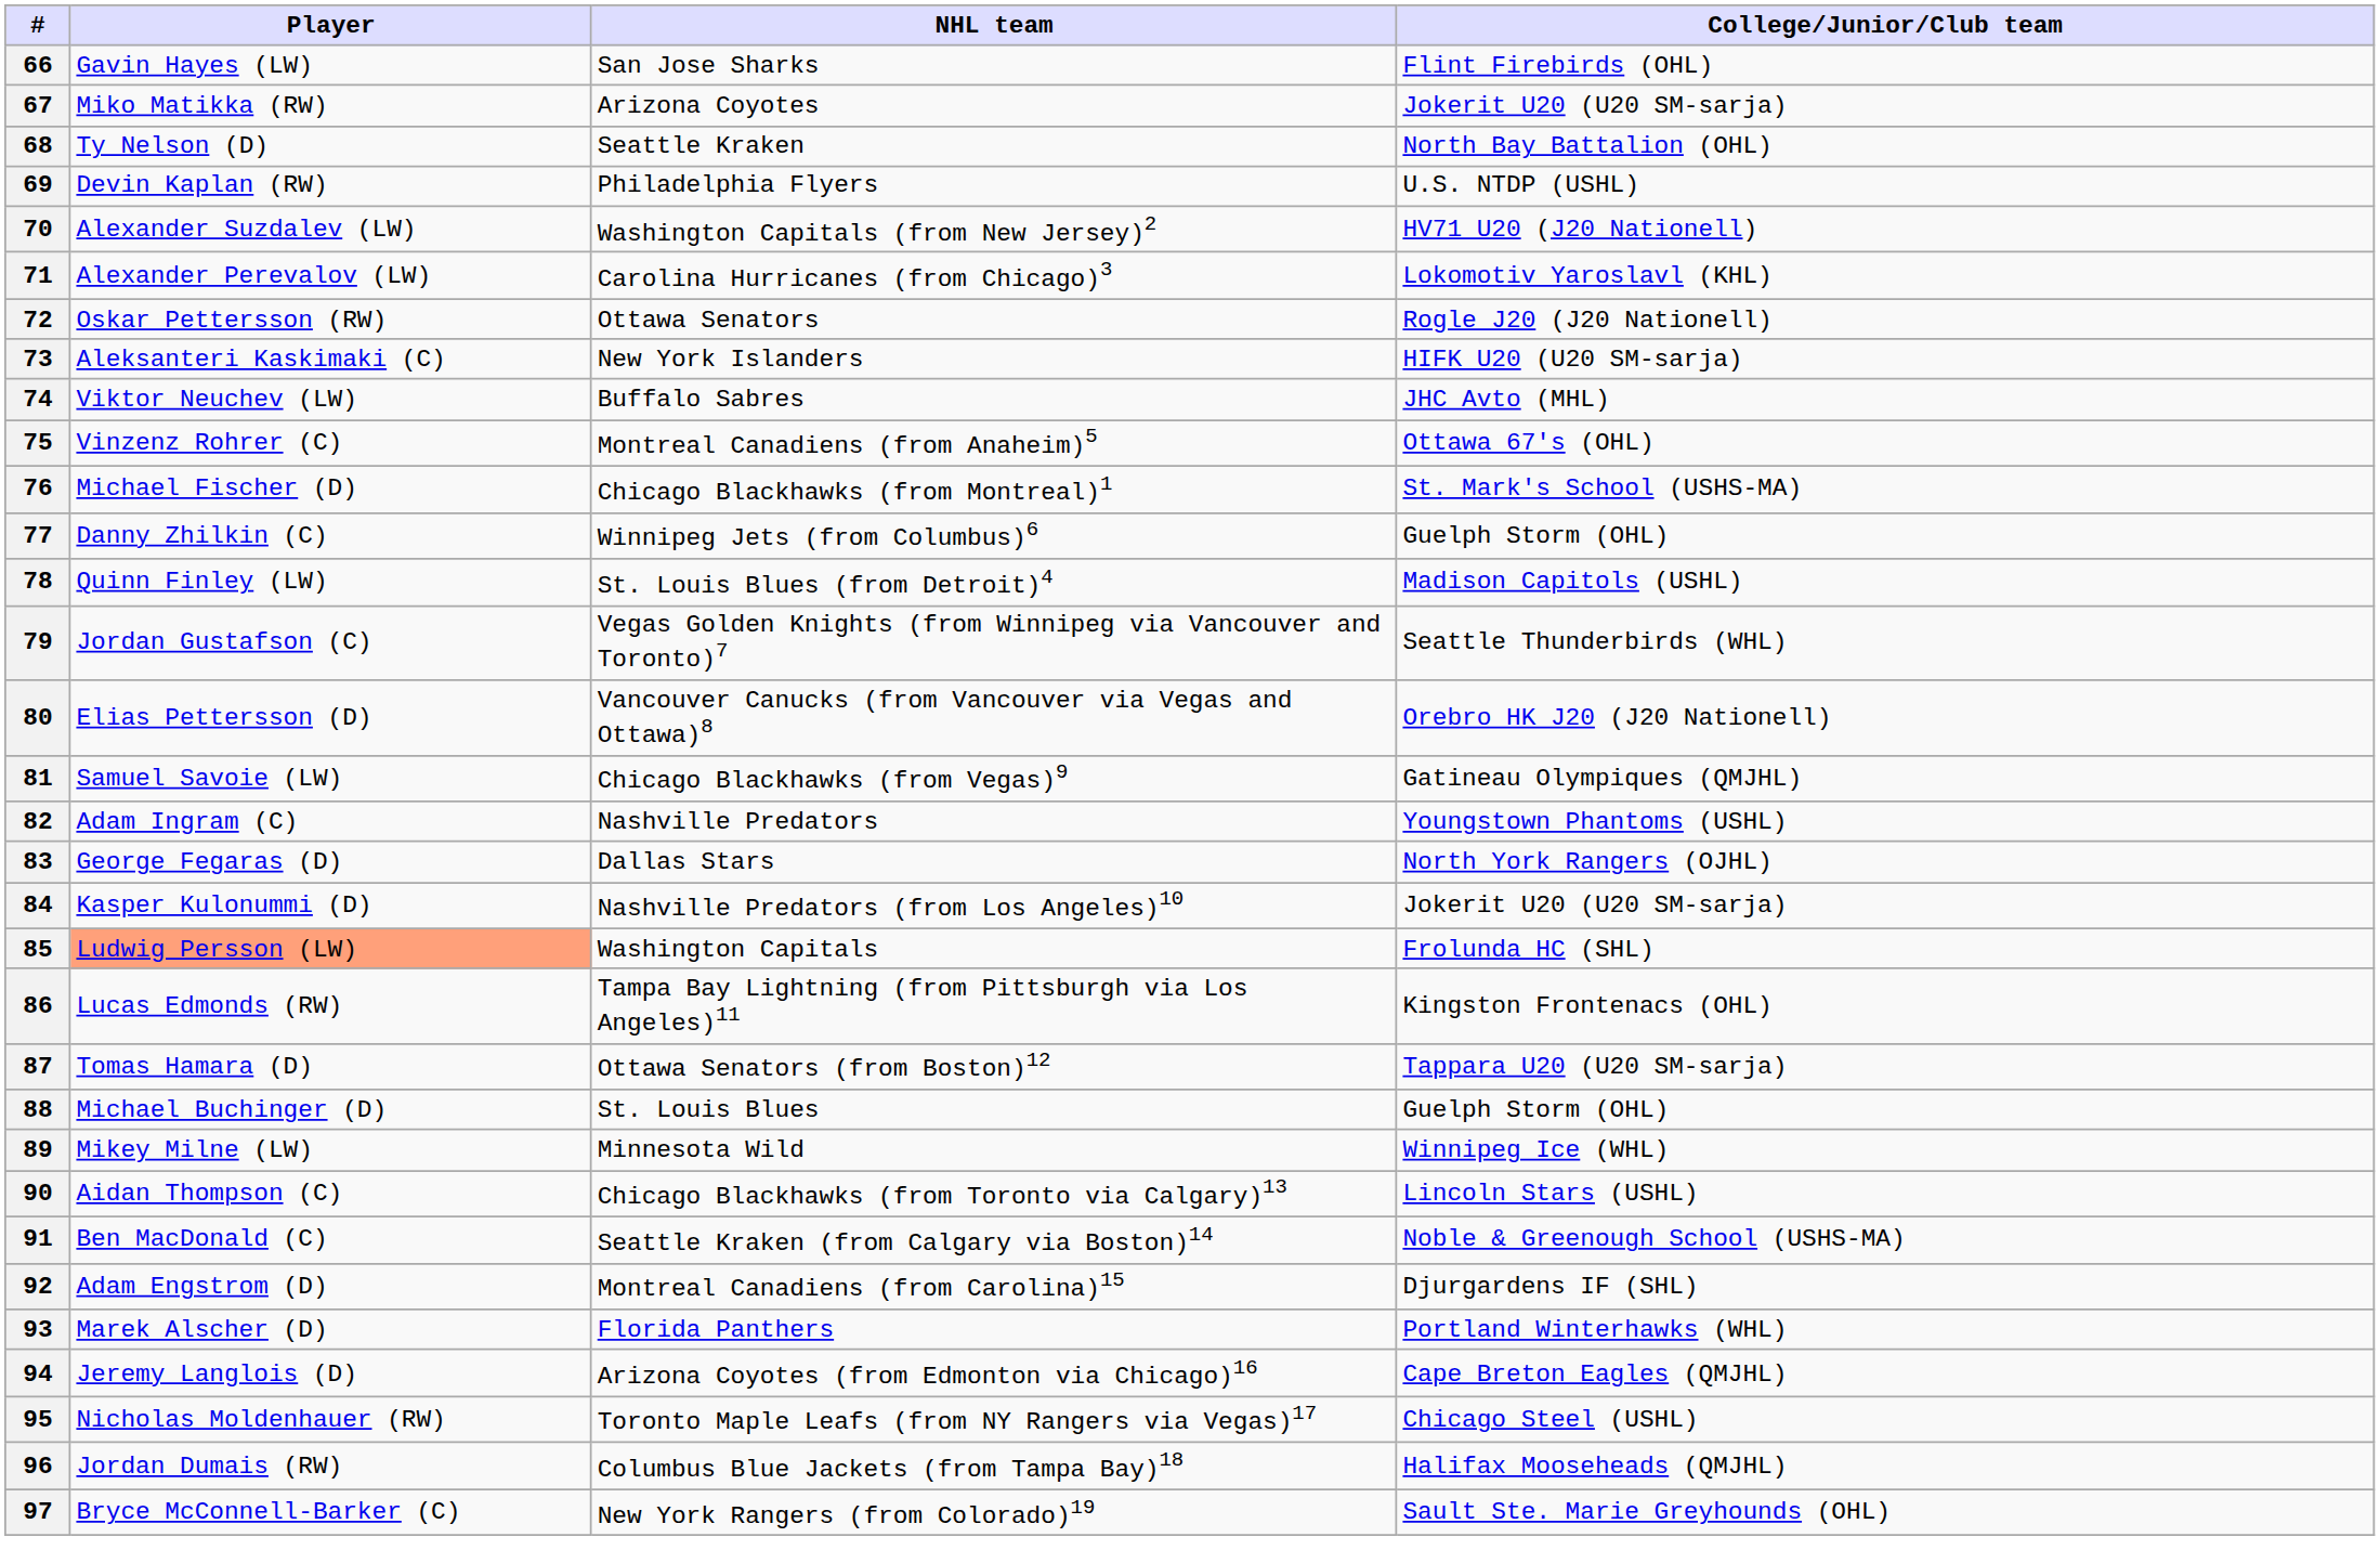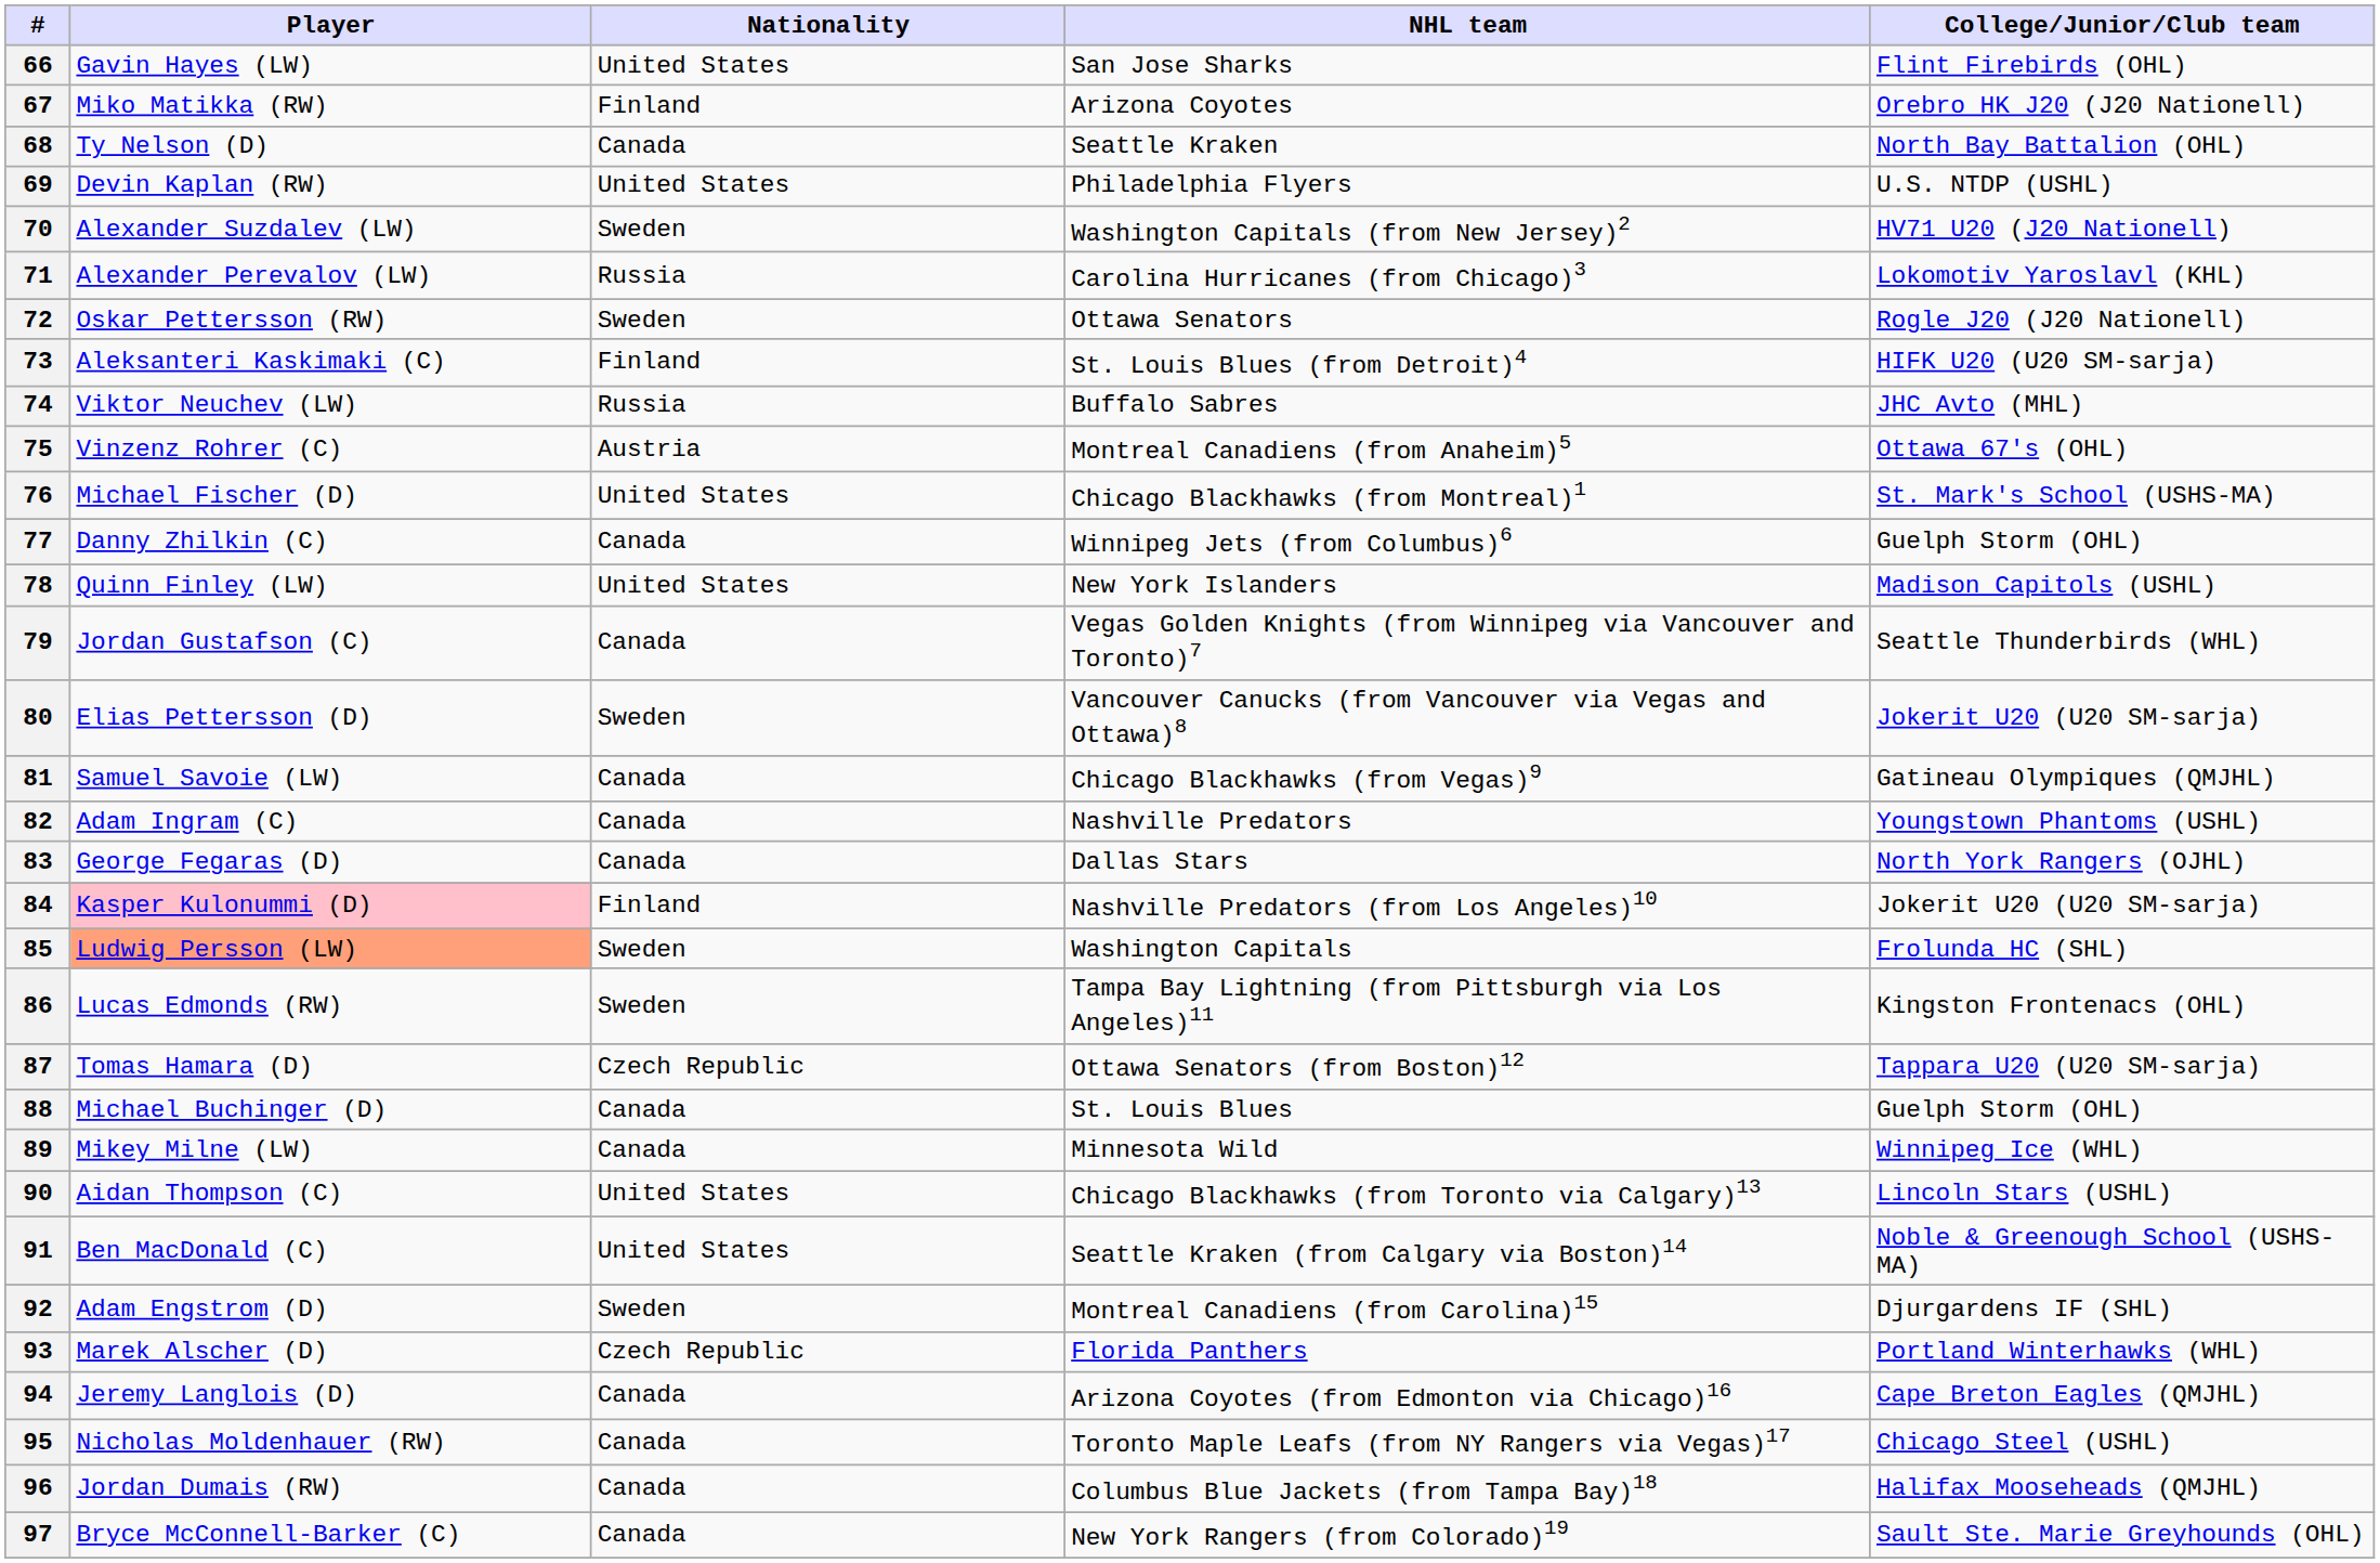+ column: Nationality | United States | Finland | Canada | United States | Sweden | Russia | Sweden | Finland | Russia | Austria | United States | Canada | United States | Canada | Sweden | Canada | Canada | Canada | Finland | Sweden | Sweden | Czech Republic | Canada | Canada | United States | United States | Sweden | Czech Republic | Canada | Canada | Canada | Canada
67 | College/Junior/Club team: Jokerit U20 (U20 SM-sarja) -> Orebro HK J20 (J20 Nationell)
73 | NHL team: New York Islanders -> St. Louis Blues (from Detroit)4
78 | NHL team: St. Louis Blues (from Detroit)4 -> New York Islanders
80 | College/Junior/Club team: Orebro HK J20 (J20 Nationell) -> Jokerit U20 (U20 SM-sarja)
84 | Player: no background -> pink background
